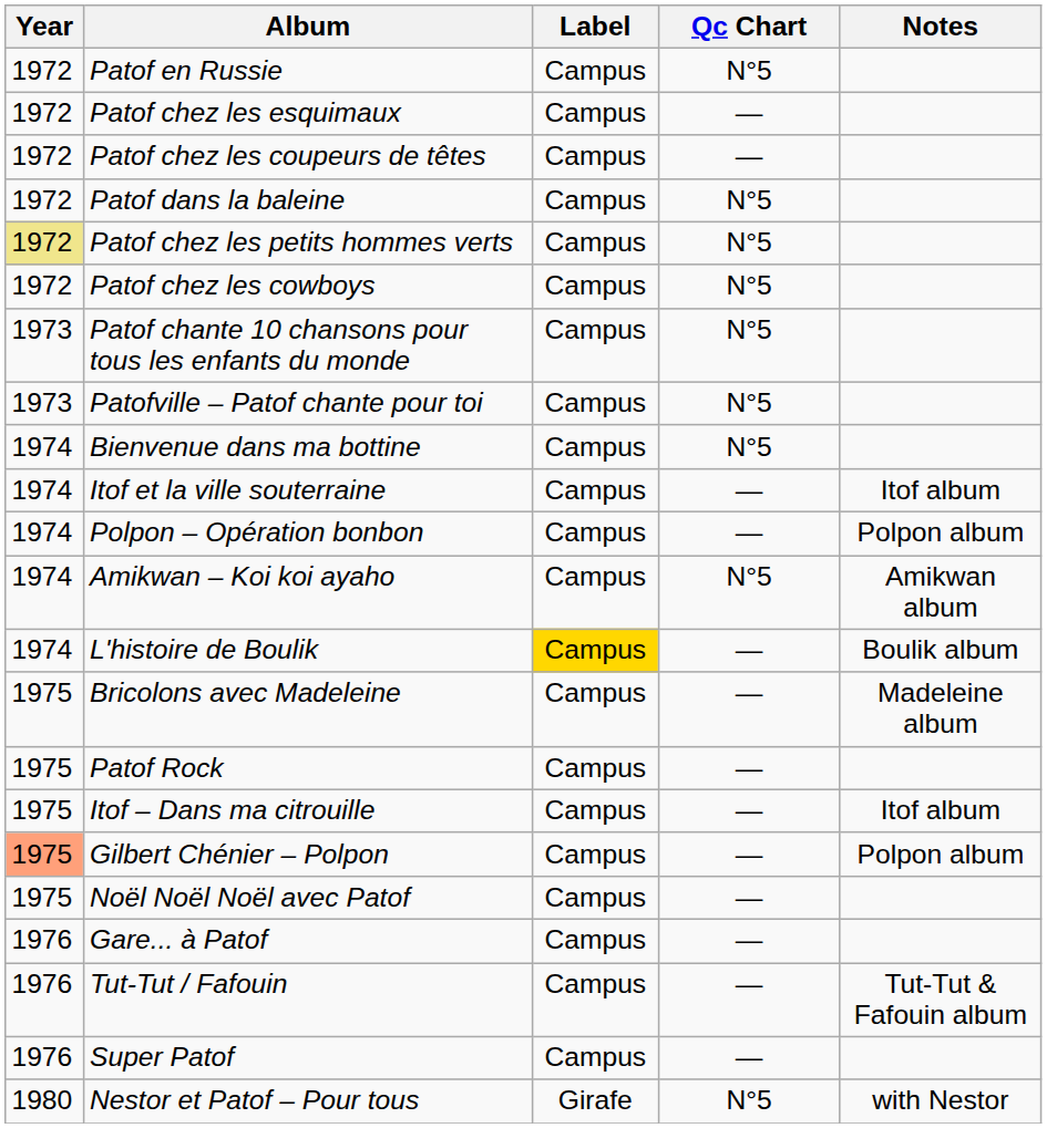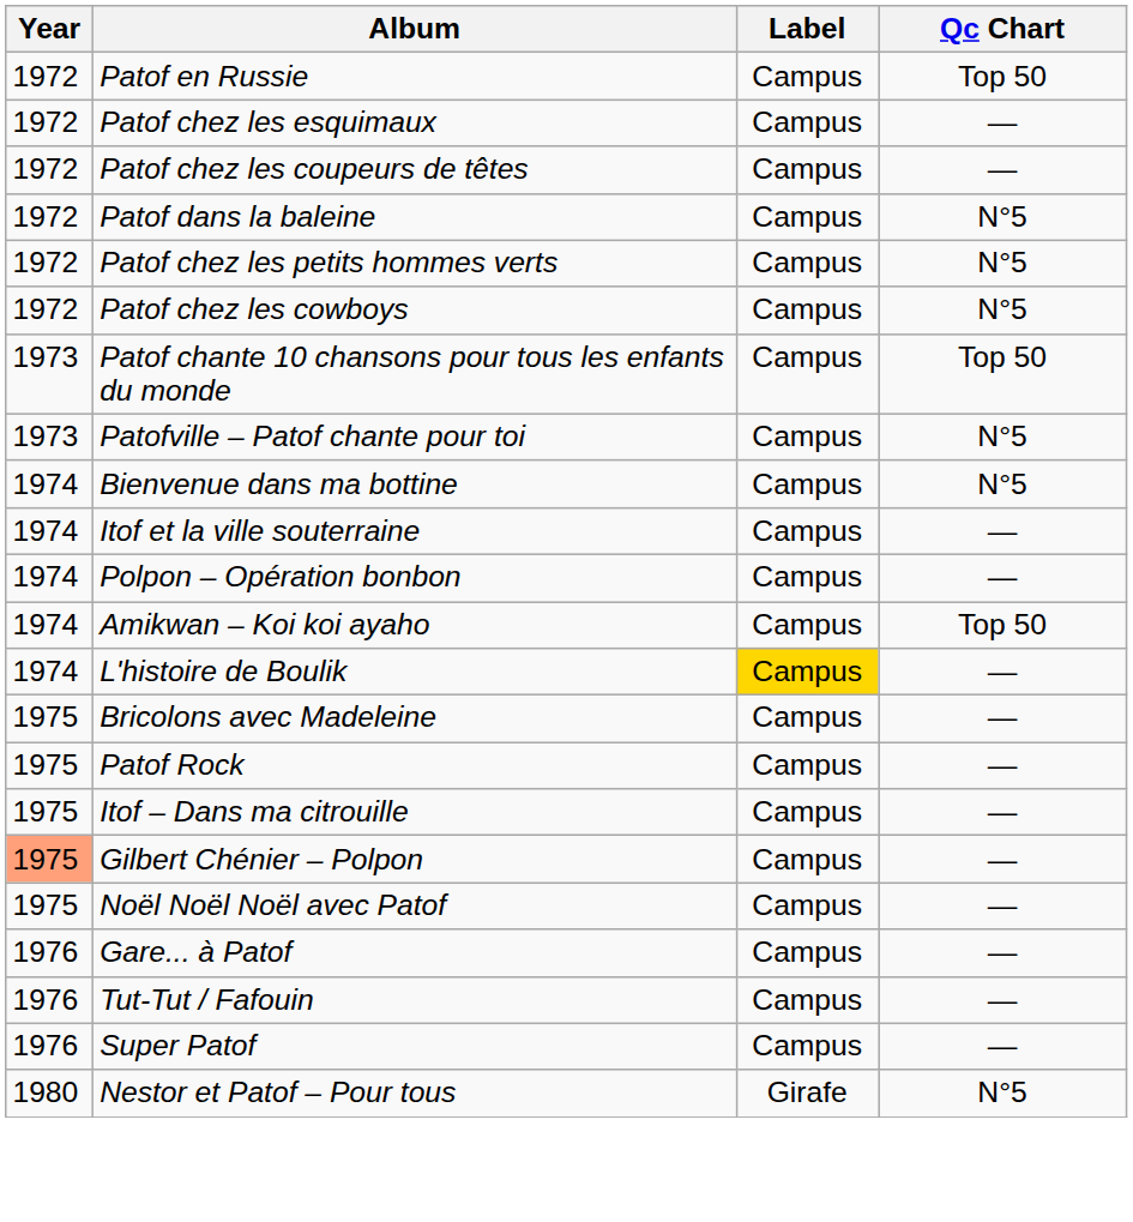- column: Notes | Itof album | Polpon album | Amikwan album | Boulik album | Madeleine album | Itof album | Polpon album | Tut-Tut & Fafouin album | with Nestor
Patof en Russie | Qc Chart: N°5 -> Top 50
Patof chez les petits hommes verts | Year: khaki background -> no background
Patof chante 10 chansons pour tous les enfants du monde | Qc Chart: N°5 -> Top 50
Amikwan – Koi koi ayaho | Qc Chart: N°5 -> Top 50
